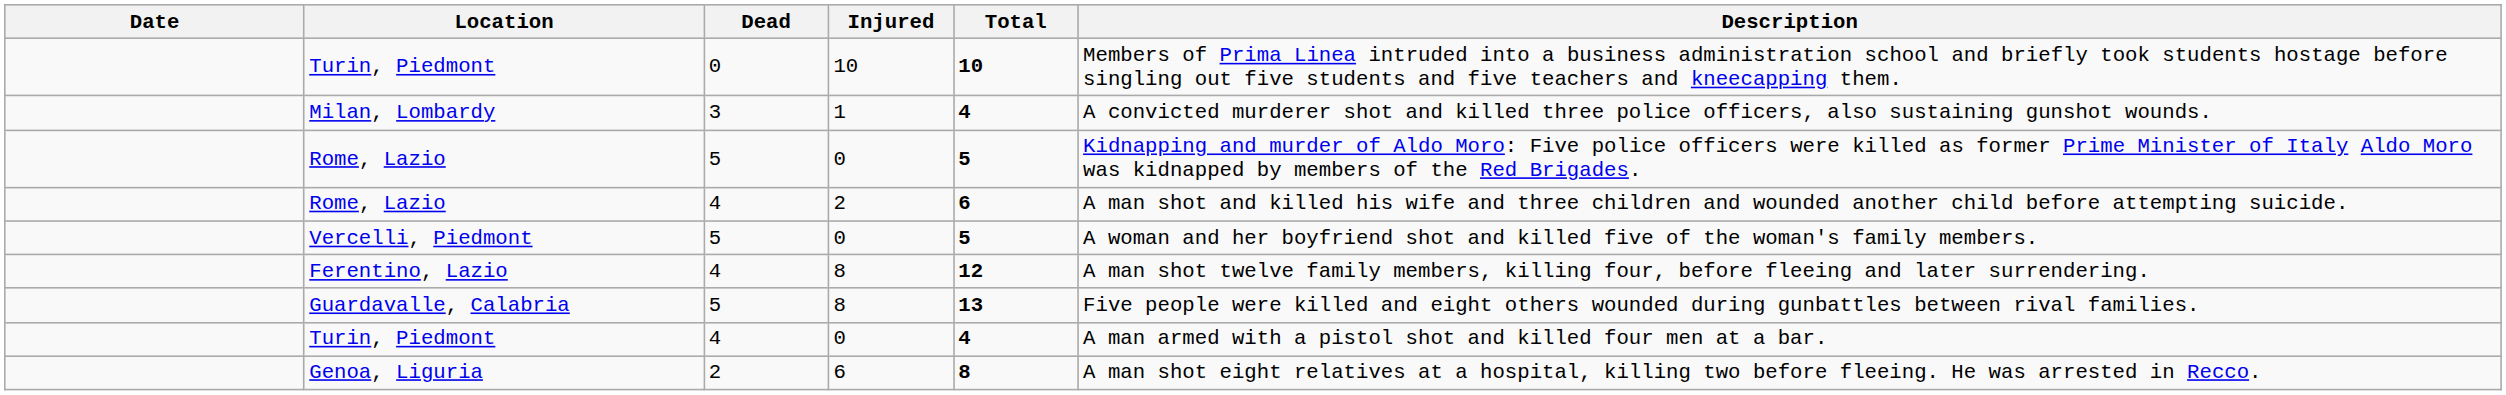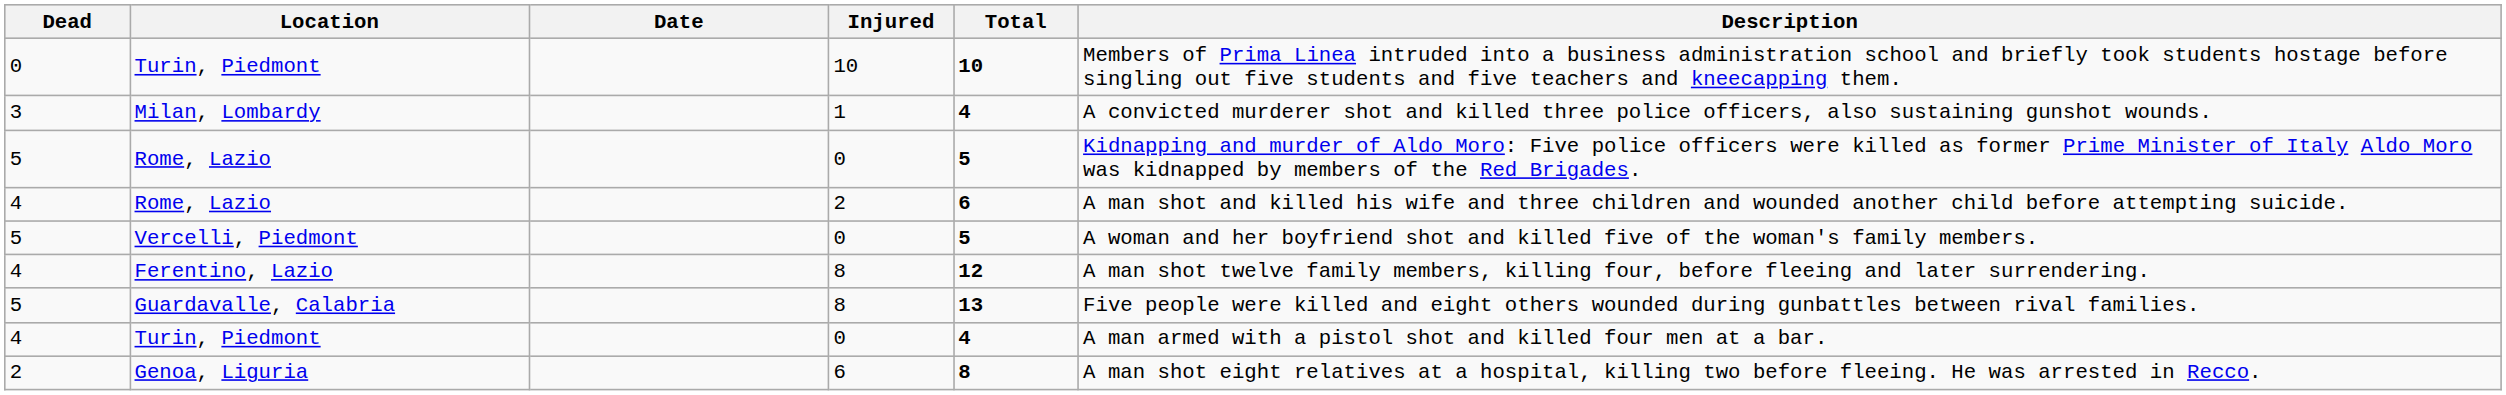columns swapped: Date <-> Dead
